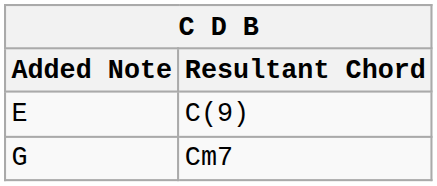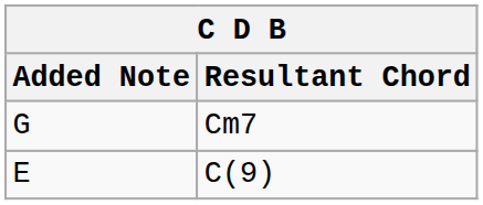rows swapped: C(9) <-> Cm7
